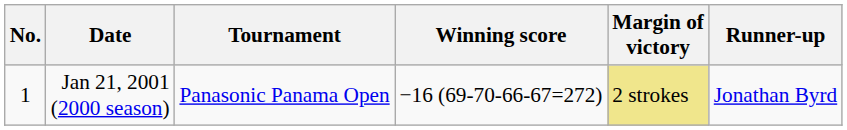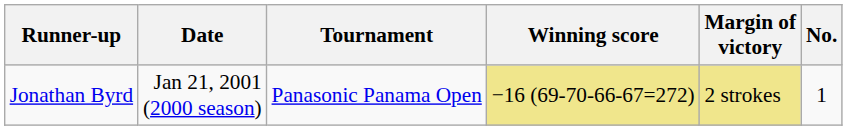columns swapped: No. <-> Runner-up
Jan 21, 2001 (2000 season) | Winning score: no background -> khaki background
